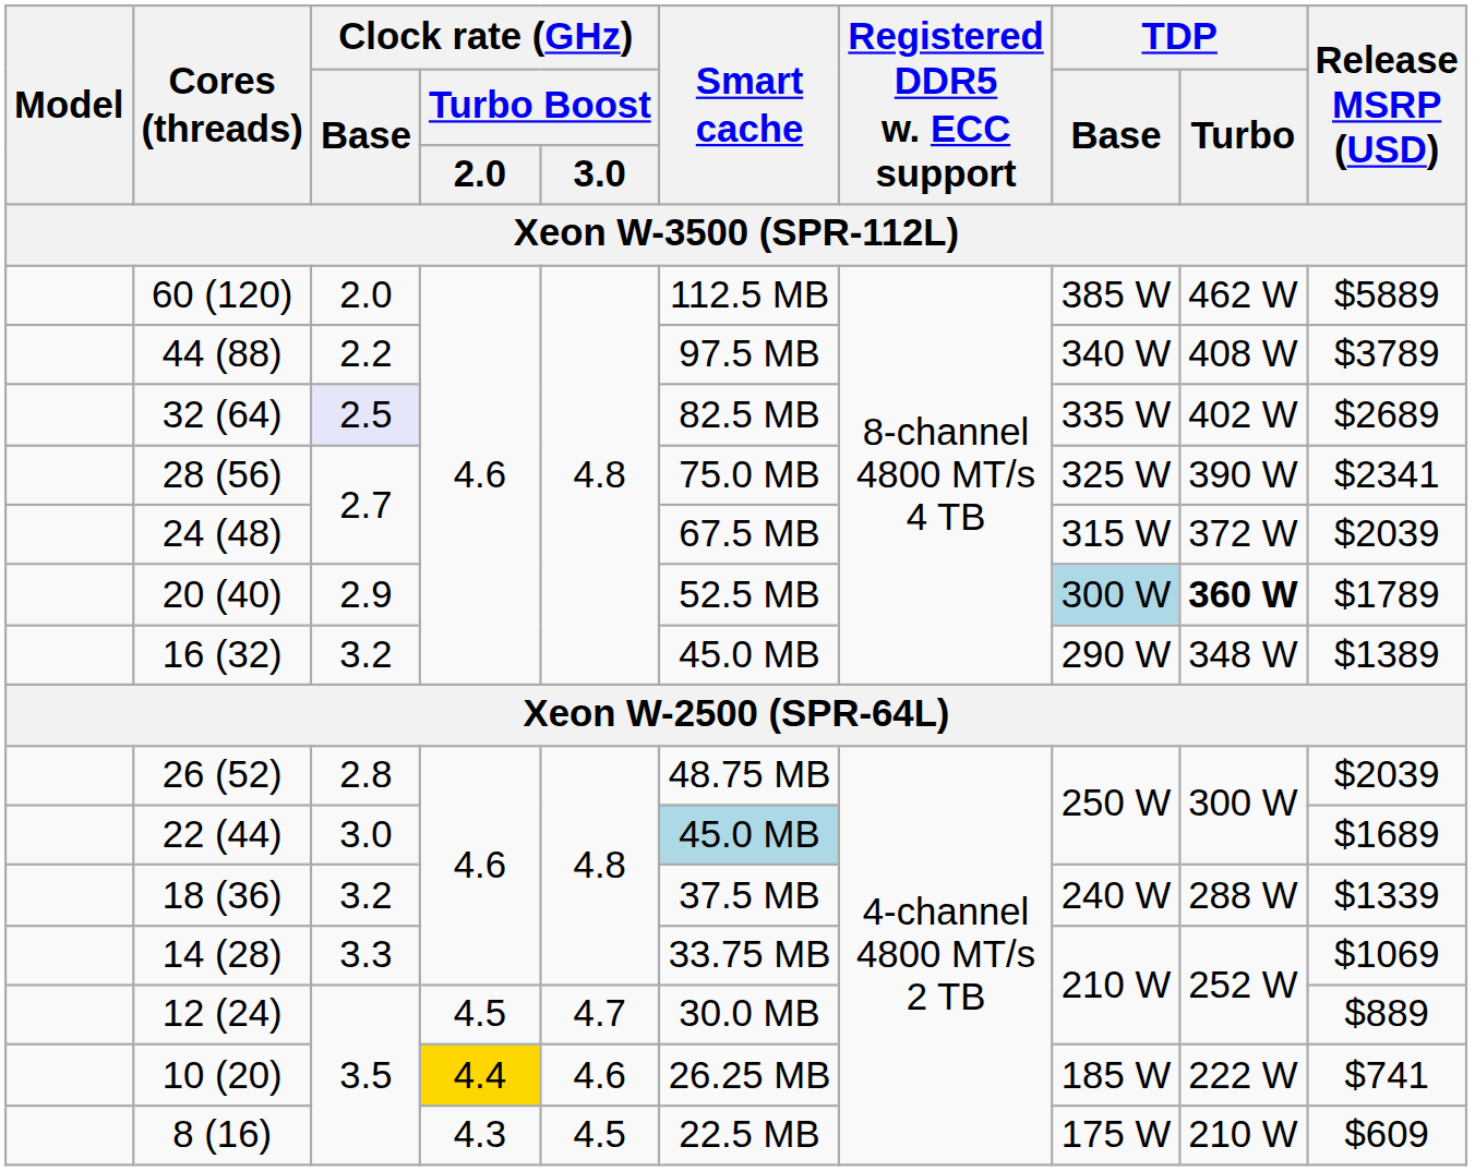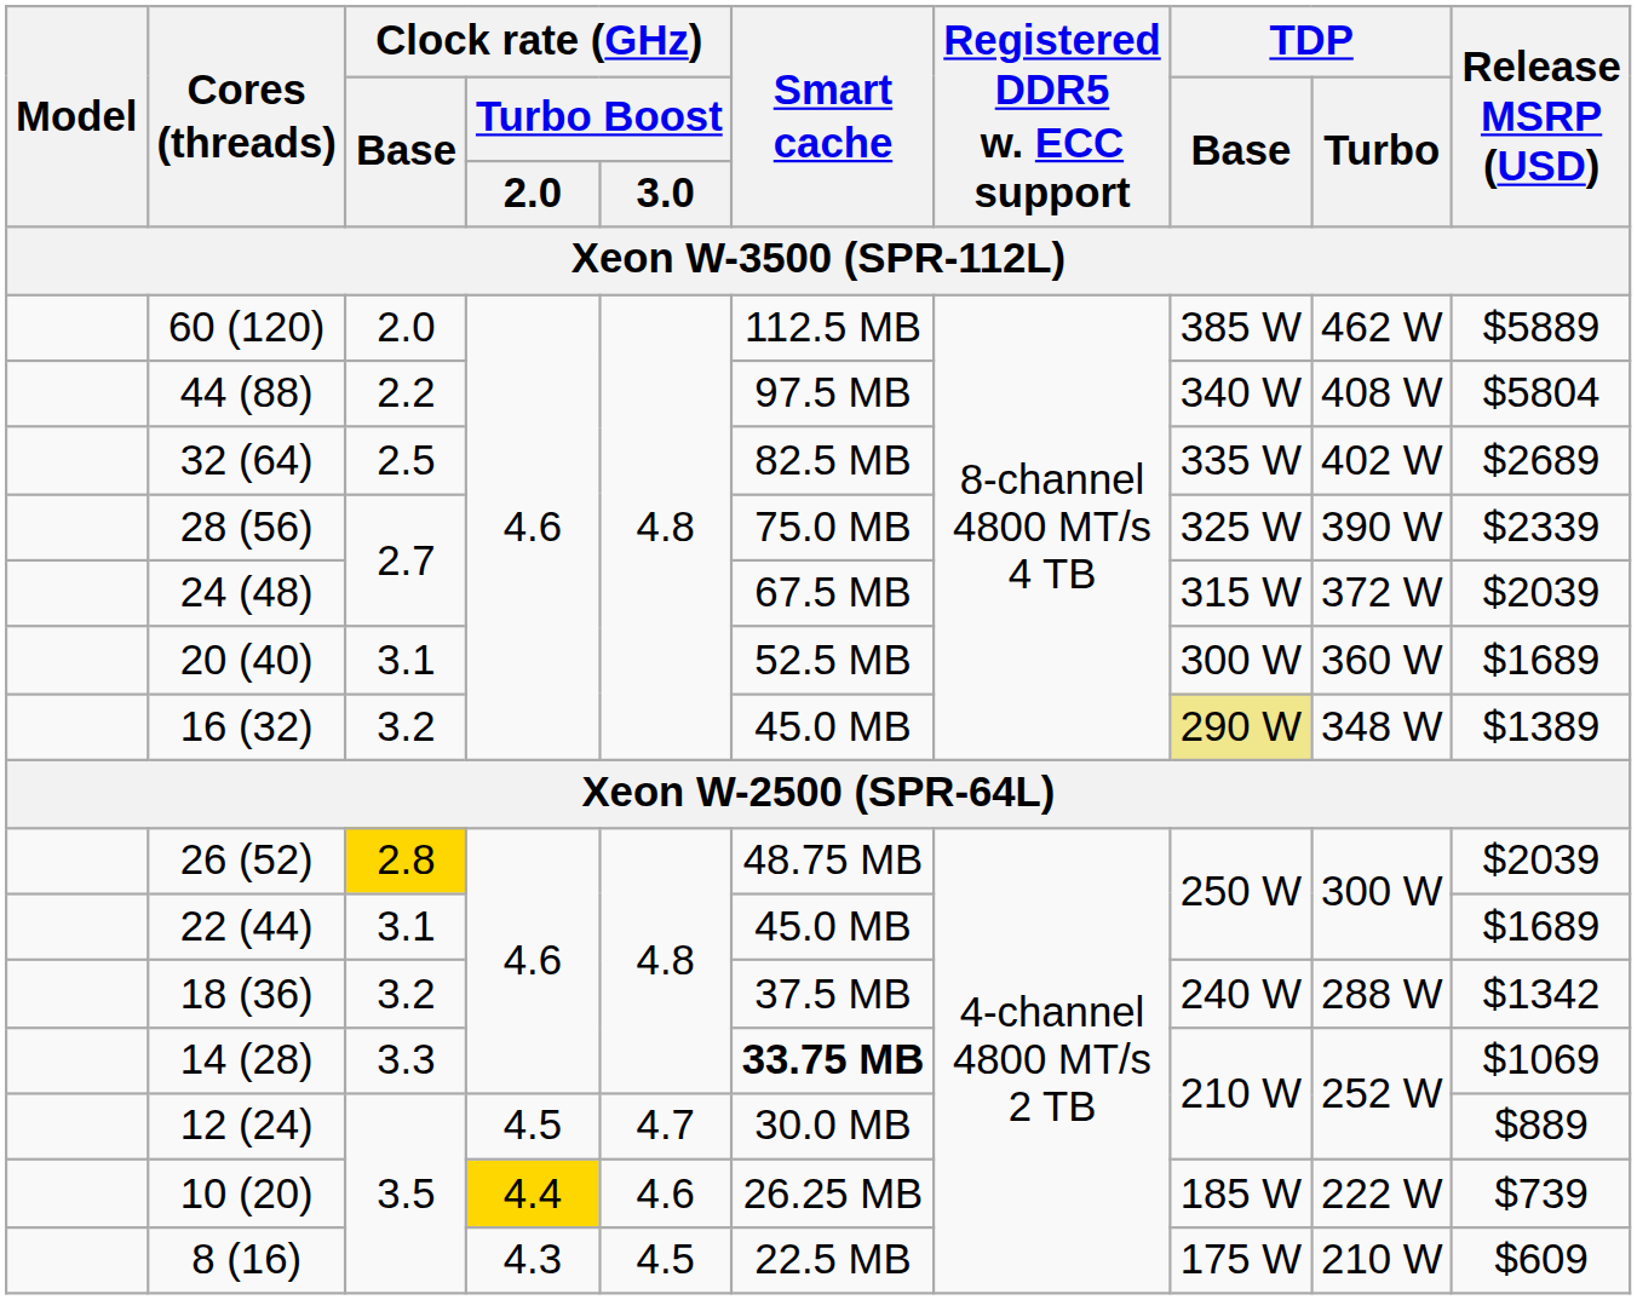44 (88) | Release MSRP (USD): $3789 -> $5804
32 (64) | Clock rate (GHz) / Base: lavender background -> no background
28 (56) | Release MSRP (USD): $2341 -> $2339
20 (40) | Clock rate (GHz) / Base: 2.9 -> 3.1
20 (40) | TDP / Base: lightblue background -> no background
20 (40) | TDP / Turbo: bold -> normal
20 (40) | Release MSRP (USD): $1789 -> $1689
16 (32) | TDP / Base: no background -> khaki background
26 (52) | Clock rate (GHz) / Base: no background -> gold background
22 (44) | Clock rate (GHz) / Base: 3.0 -> 3.1
22 (44) | Smart cache: lightblue background -> no background
18 (36) | Release MSRP (USD): $1339 -> $1342
14 (28) | Smart cache: normal -> bold
10 (20) | Release MSRP (USD): $741 -> $739
